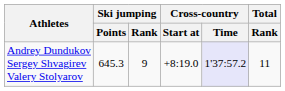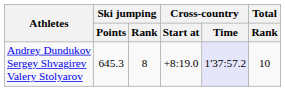Andrey Dundukov Sergey Shvagirev Valery Stolyarov | Ski jumping / Rank: 9 -> 8
Andrey Dundukov Sergey Shvagirev Valery Stolyarov | Total / Rank: 11 -> 10
